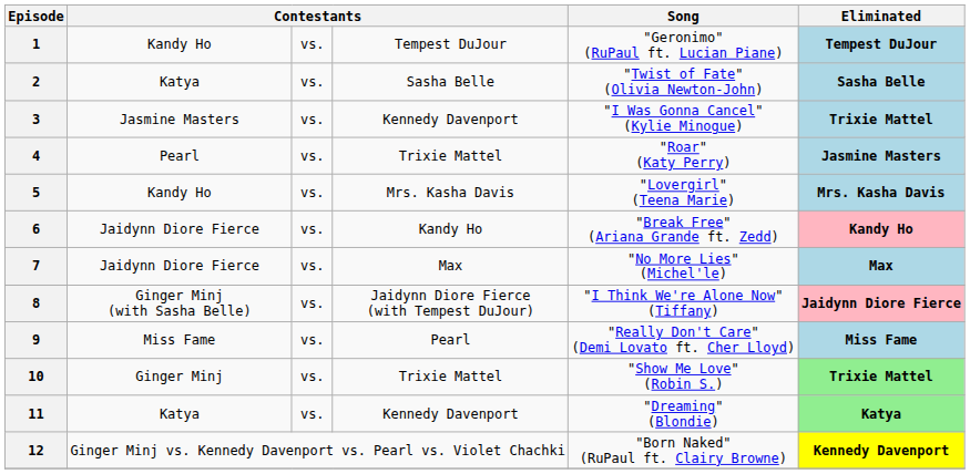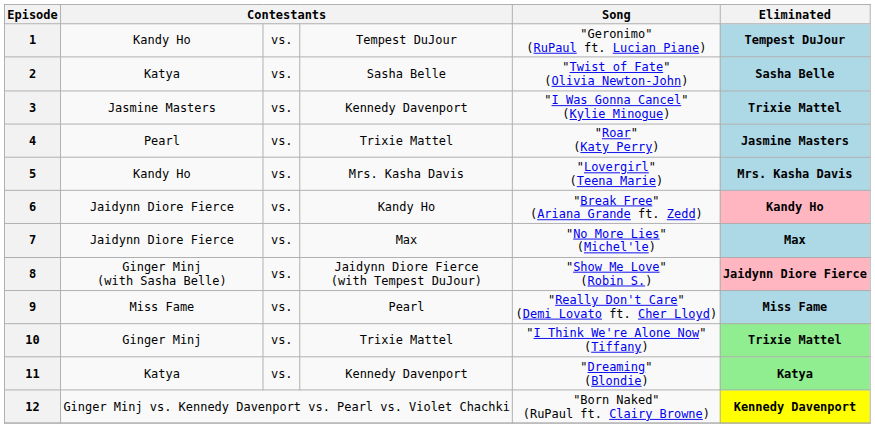8 | Song: "I Think We're Alone Now" (Tiffany) -> "Show Me Love" (Robin S.)
10 | Song: "Show Me Love" (Robin S.) -> "I Think We're Alone Now" (Tiffany)
